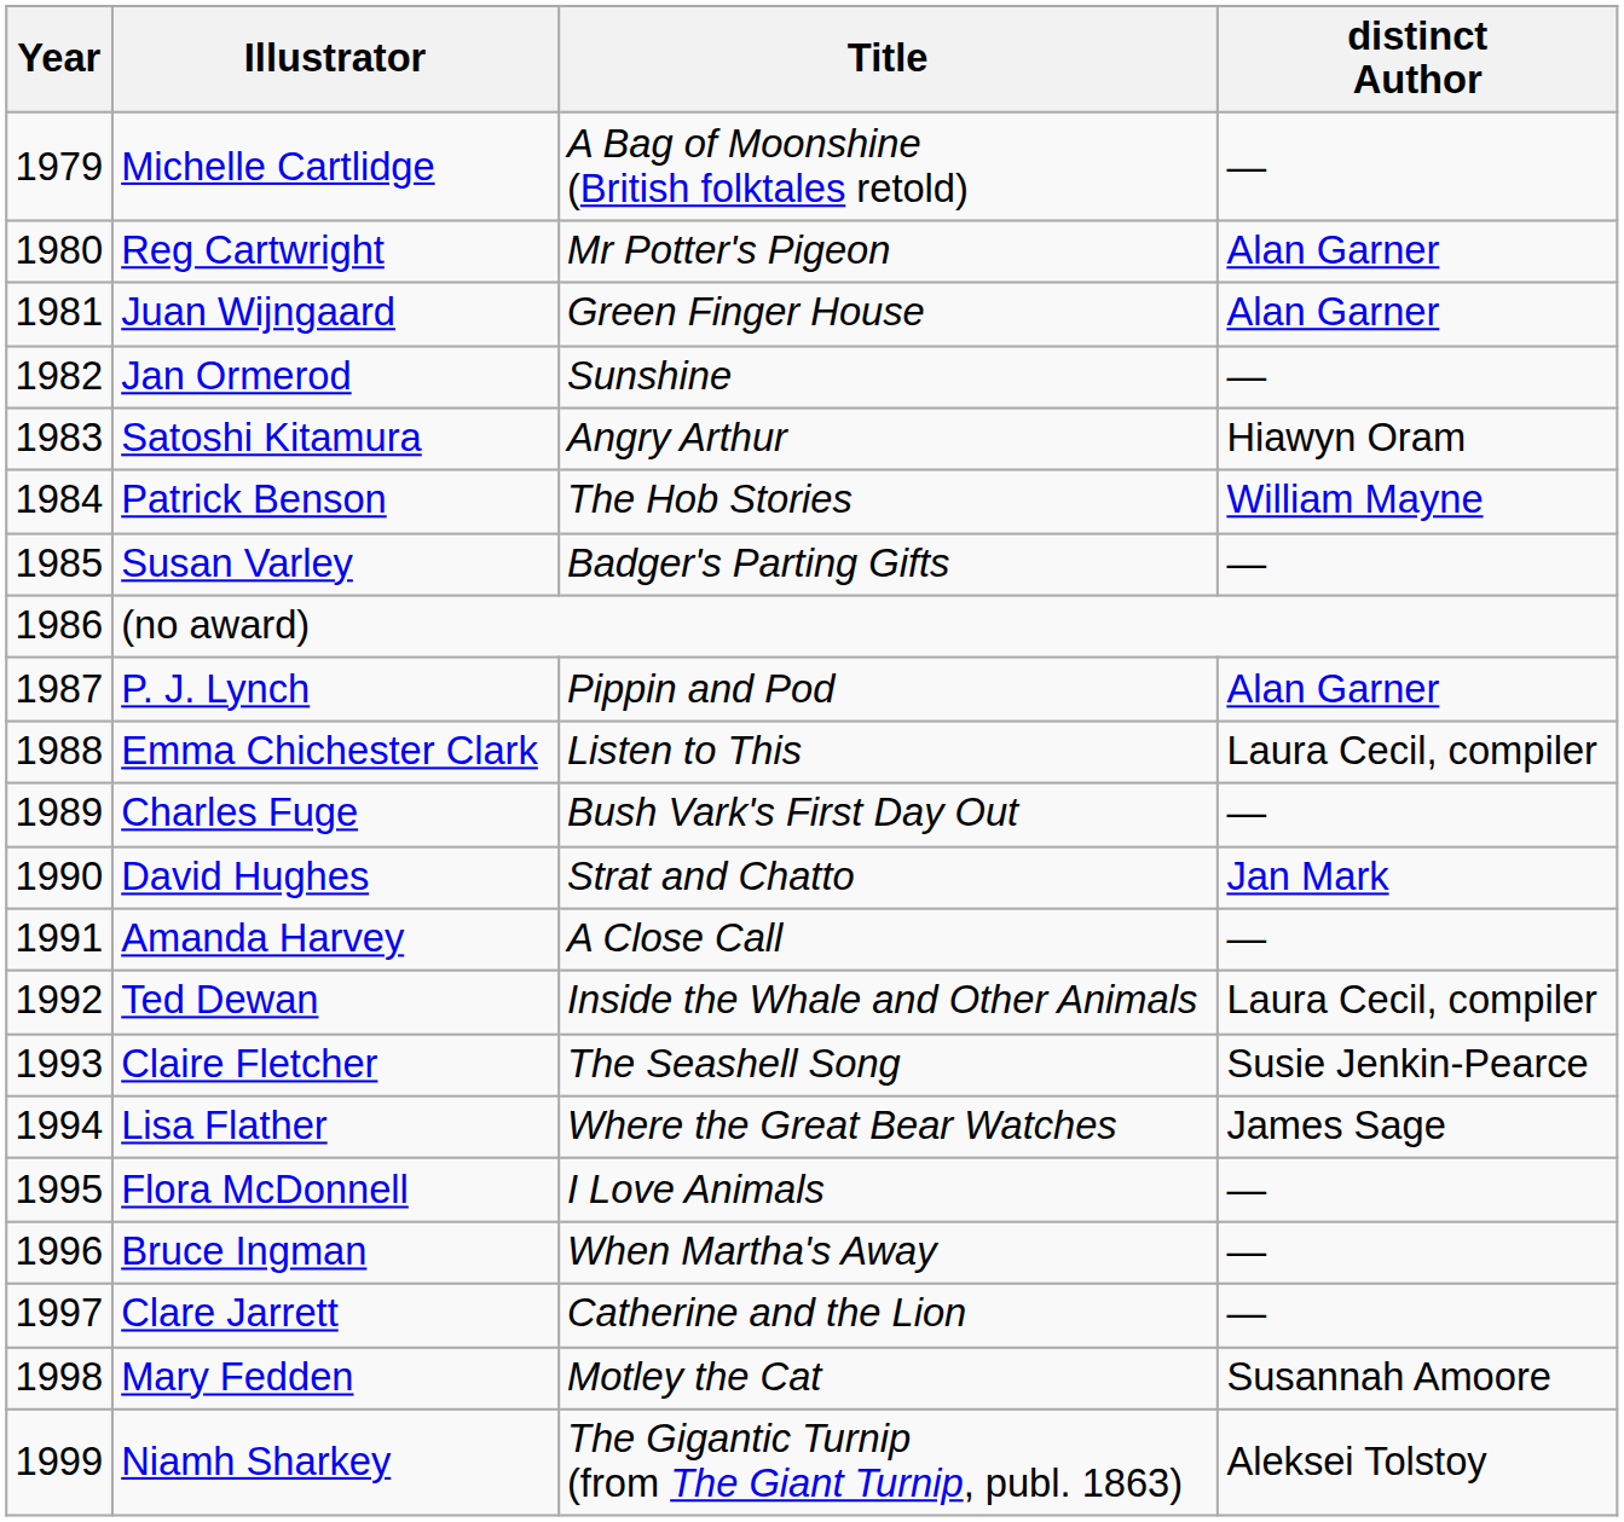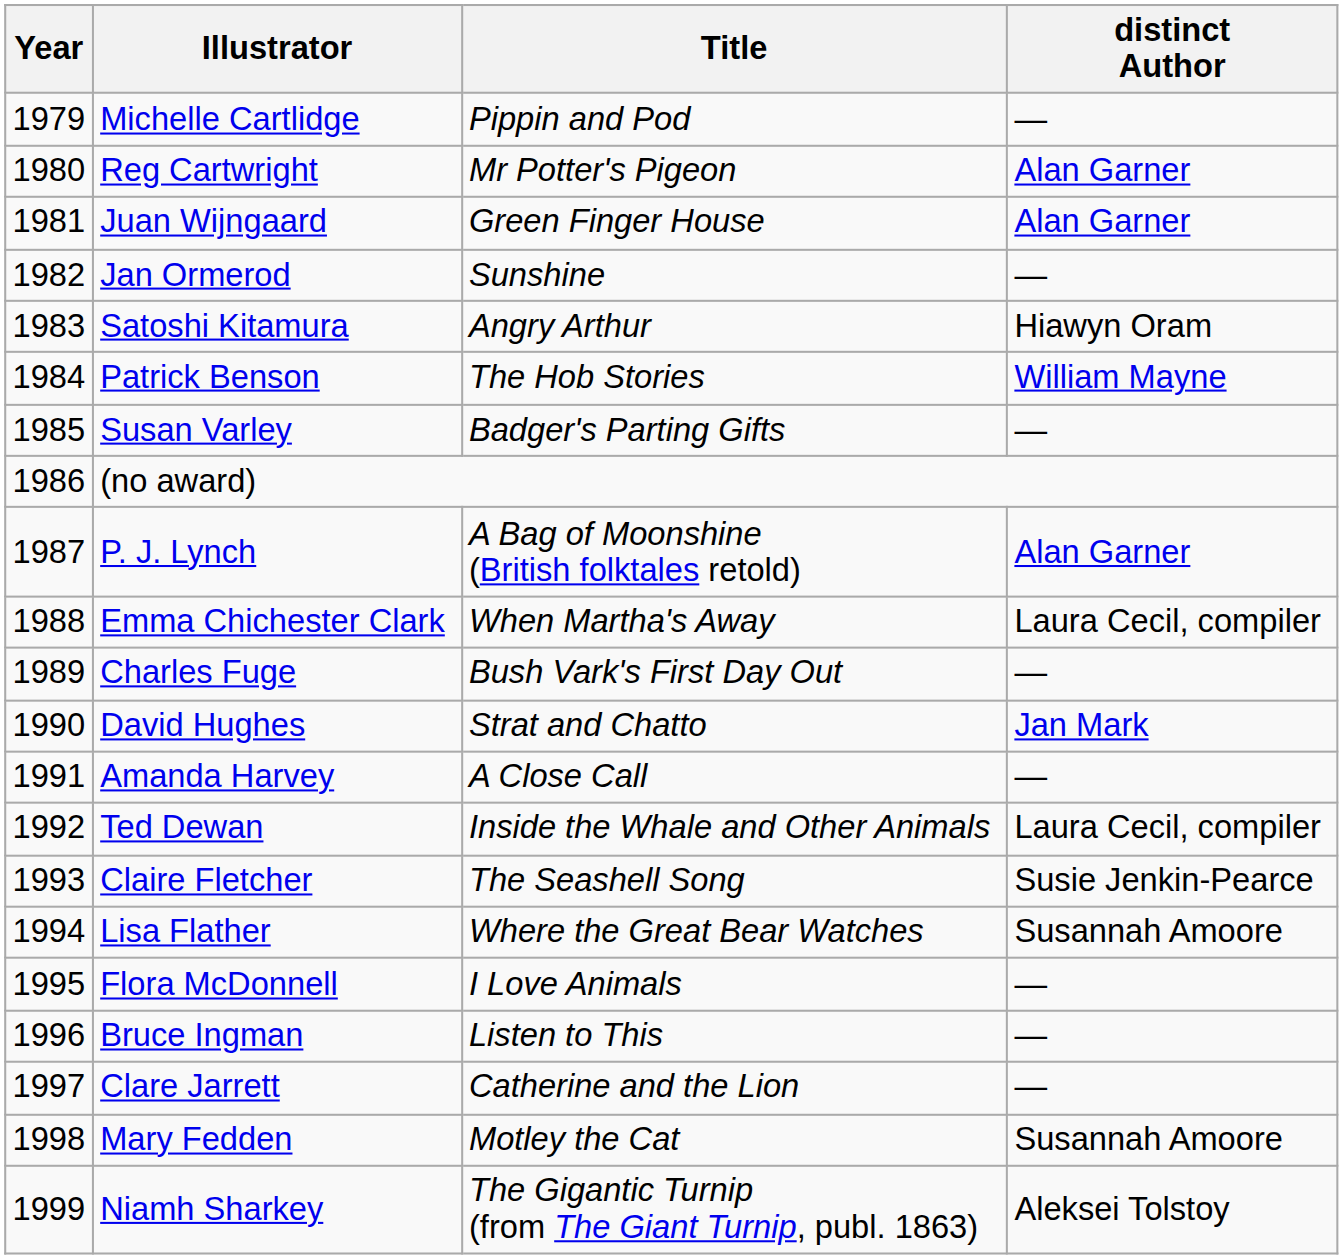Michelle Cartlidge | Title: A Bag of Moonshine (British folktales retold) -> Pippin and Pod
P. J. Lynch | Title: Pippin and Pod -> A Bag of Moonshine (British folktales retold)
Emma Chichester Clark | Title: Listen to This -> When Martha's Away
Lisa Flather | distinct Author: James Sage -> Susannah Amoore
Bruce Ingman | Title: When Martha's Away -> Listen to This
